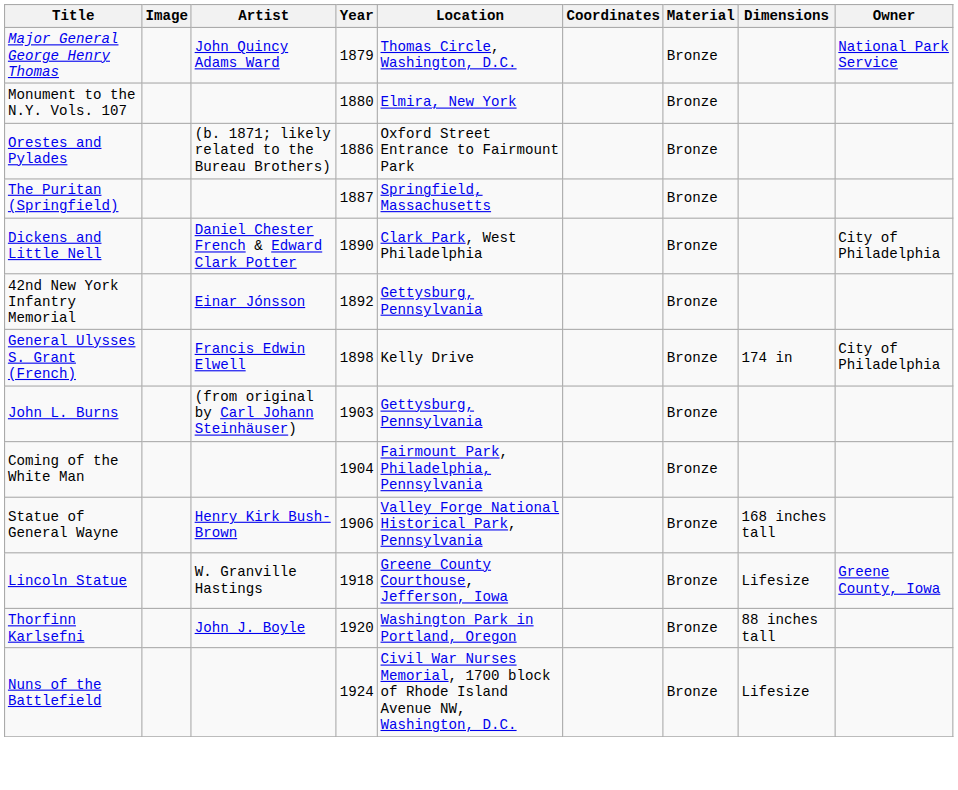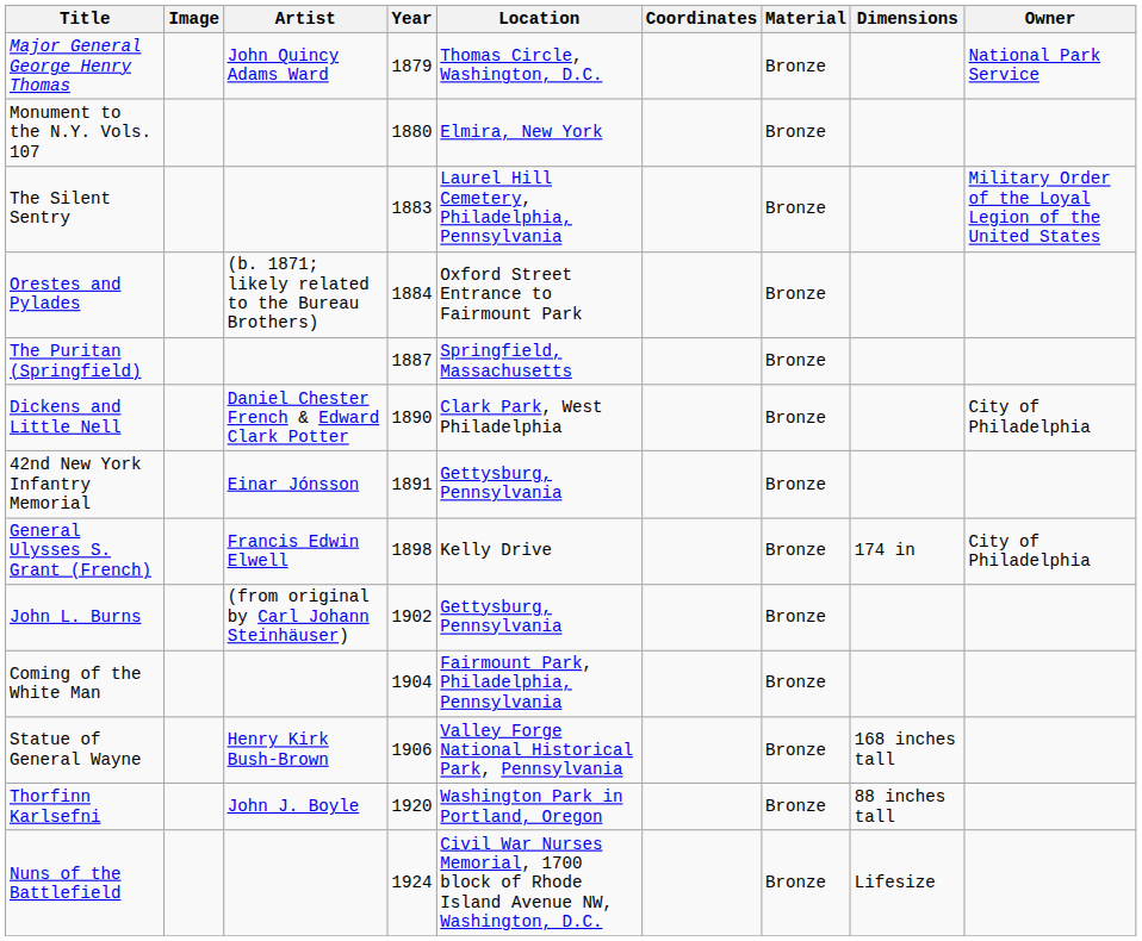+ row: The Silent Sentry | 1883 | Laurel Hill Cemetery, Philadelphia, Pennsylvania | Bronze | Military Order of the Loyal Legion of the United States
Orestes and Pylades | Year: 1886 -> 1884
42nd New York Infantry Memorial | Year: 1892 -> 1891
John L. Burns | Year: 1903 -> 1902
- row: Lincoln Statue | W. Granville Hastings | 1918 | Greene County Courthouse, Jefferson, Iowa | Bronze | Lifesize | Greene County, Iowa
